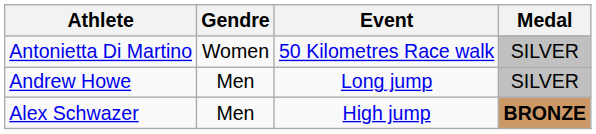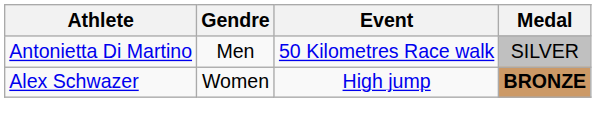Antonietta Di Martino | Gendre: Women -> Men
- row: Andrew Howe | Men | Long jump | SILVER
Alex Schwazer | Gendre: Men -> Women
